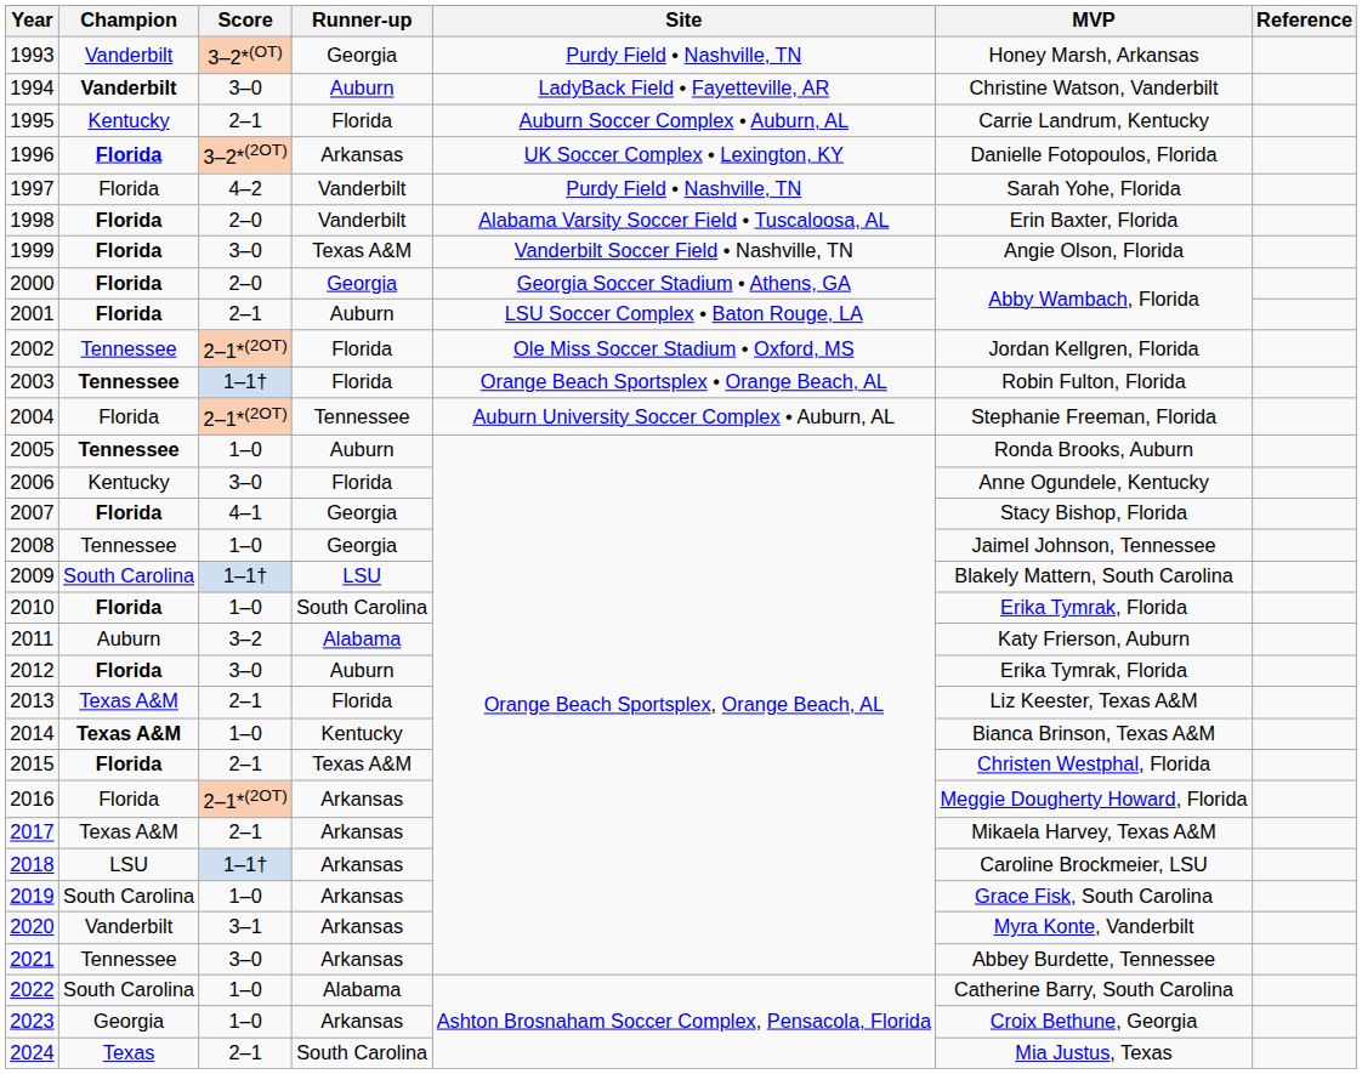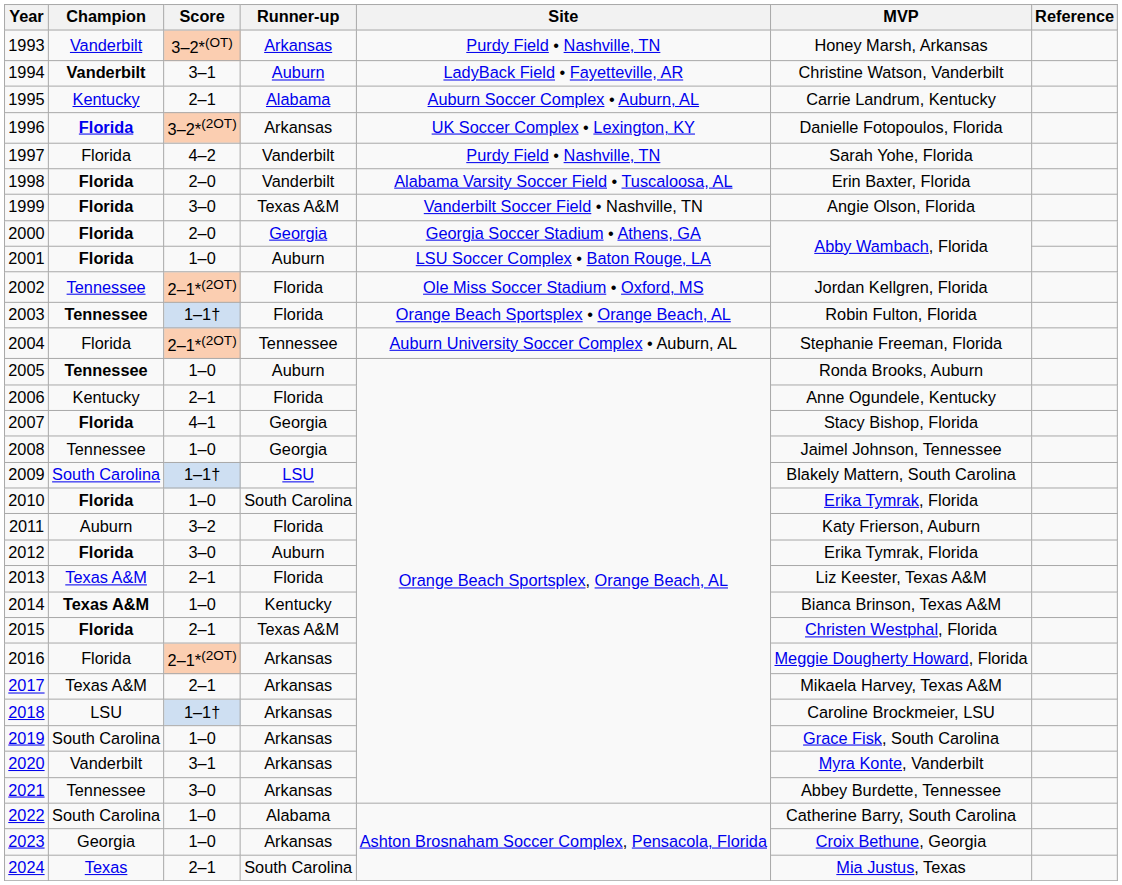1993 | Runner-up: Georgia -> Arkansas
1994 | Score: 3–0 -> 3–1
1995 | Runner-up: Florida -> Alabama
2001 | Score: 2–1 -> 1–0
2006 | Score: 3–0 -> 2–1
2011 | Runner-up: Alabama -> Florida
